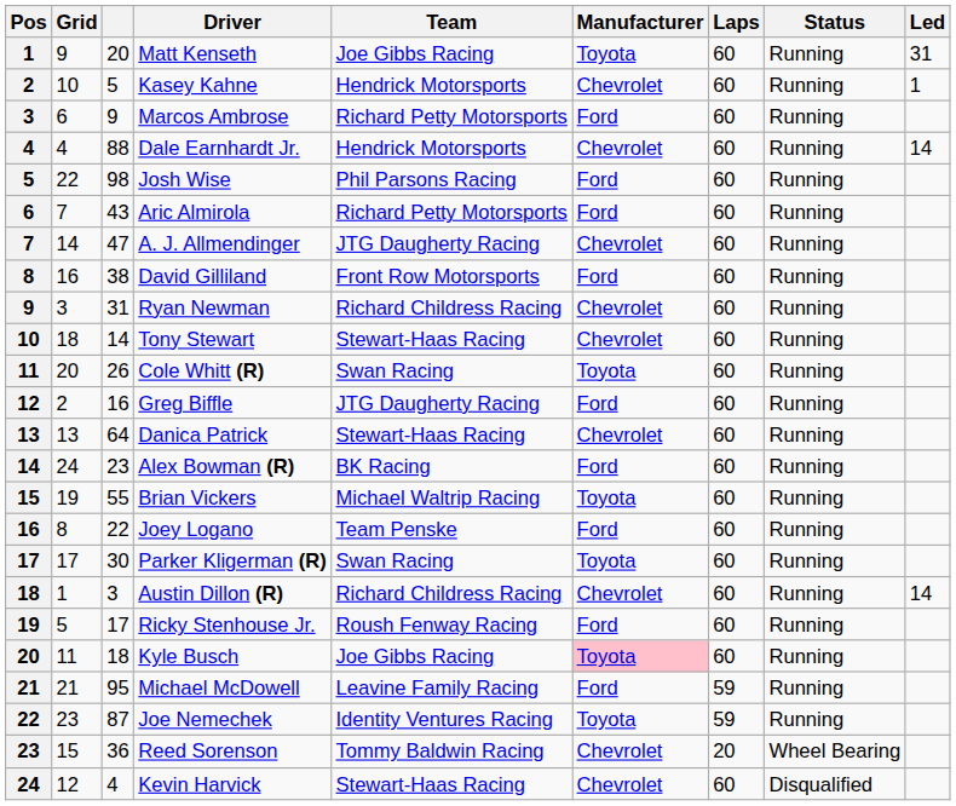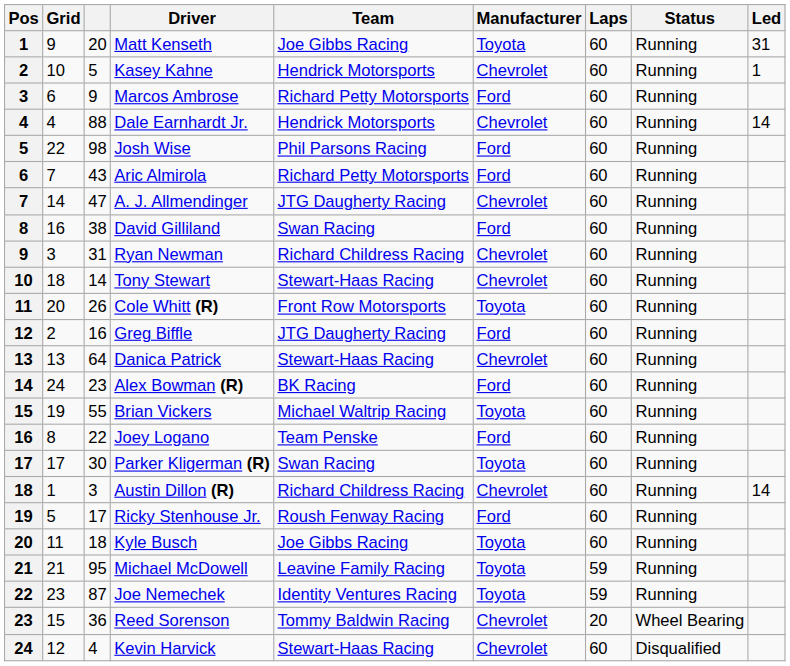David Gilliland | Team: Front Row Motorsports -> Swan Racing
Cole Whitt (R) | Team: Swan Racing -> Front Row Motorsports
Kyle Busch | Manufacturer: pink background -> no background
Michael McDowell | Manufacturer: Ford -> Toyota
